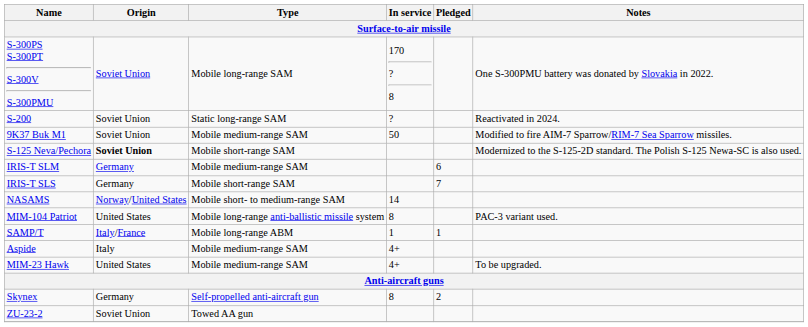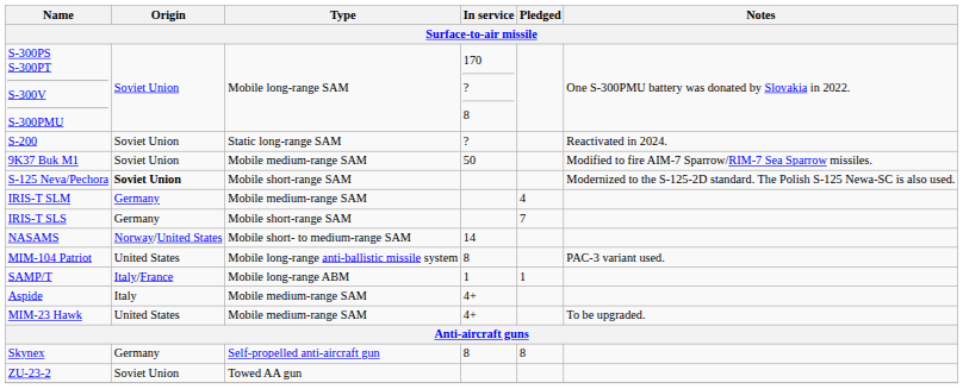IRIS-T SLM | Pledged: 6 -> 4
Skynex | Pledged: 2 -> 8
